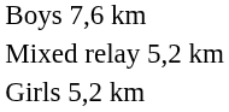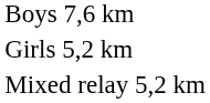rows swapped: Girls 5,2 km <-> Mixed relay 5,2 km
